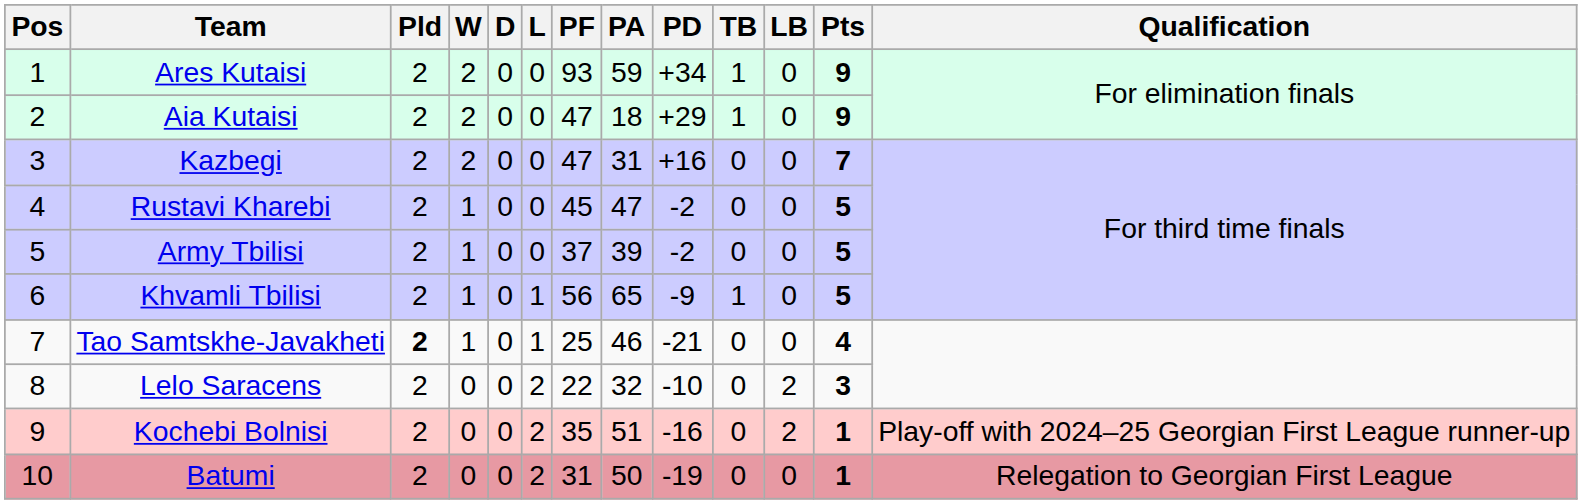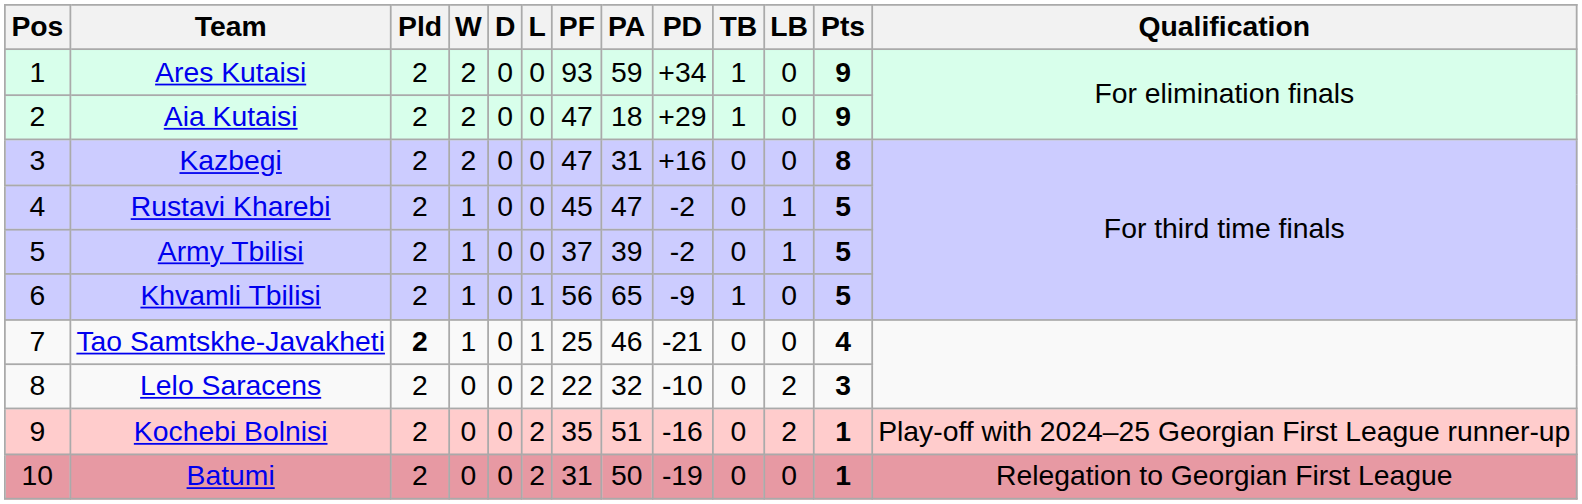Kazbegi | Pts: 7 -> 8
Rustavi Kharebi | LB: 0 -> 1
Army Tbilisi | LB: 0 -> 1
